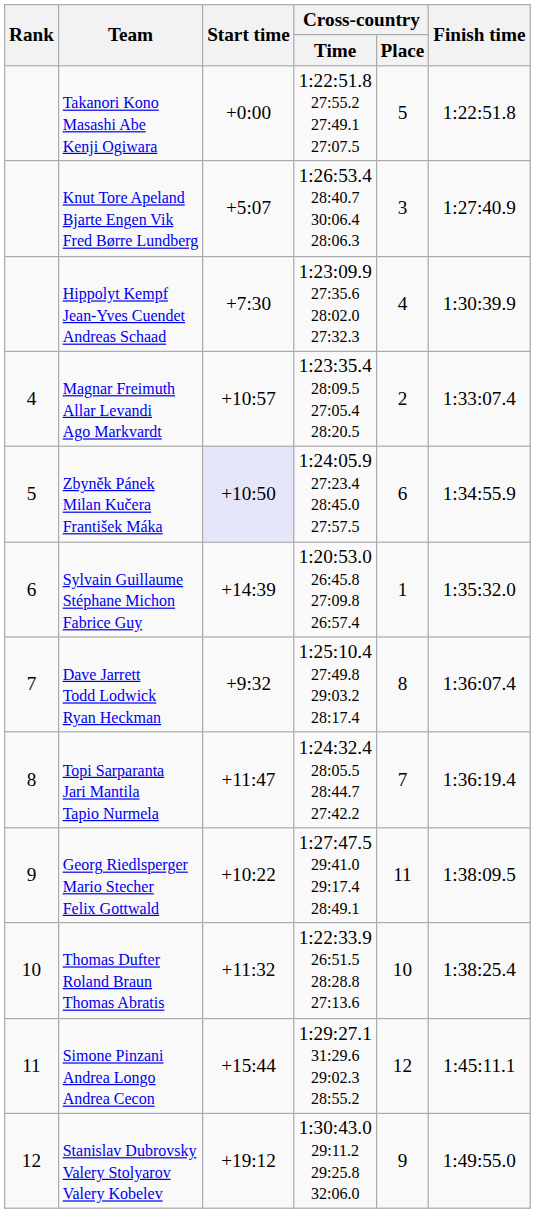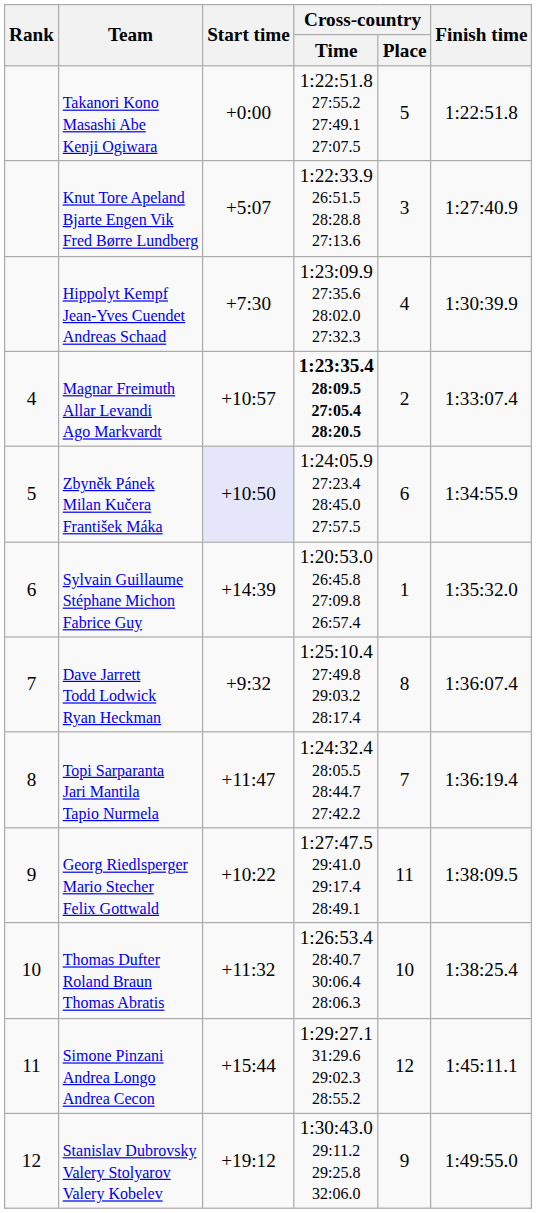Knut Tore Apeland Bjarte Engen Vik Fred Børre Lundberg | Cross-country / Time: 1:26:53.4 28:40.7 30:06.4 28:06.3 -> 1:22:33.9 26:51.5 28:28.8 27:13.6
Magnar Freimuth Allar Levandi Ago Markvardt | Cross-country / Time: normal -> bold
Thomas Dufter Roland Braun Thomas Abratis | Cross-country / Time: 1:22:33.9 26:51.5 28:28.8 27:13.6 -> 1:26:53.4 28:40.7 30:06.4 28:06.3
